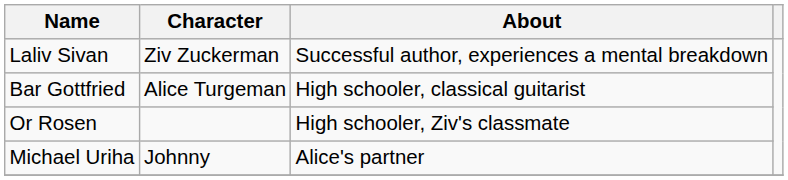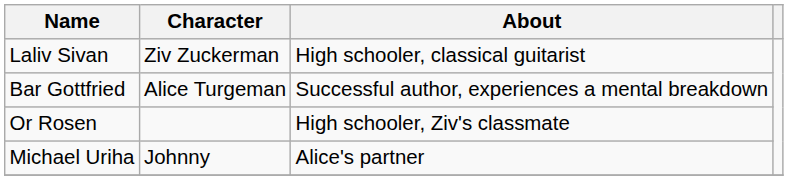Laliv Sivan | About: Successful author, experiences a mental breakdown -> High schooler, classical guitarist
Bar Gottfried | About: High schooler, classical guitarist -> Successful author, experiences a mental breakdown
